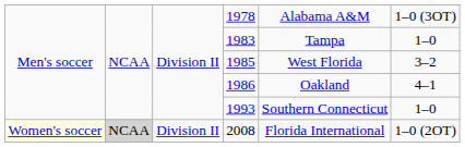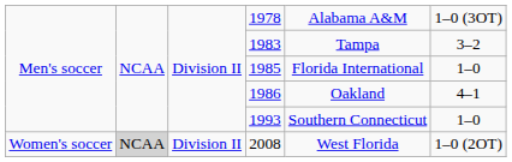1983 | column 6: 1–0 -> 3–2
1985 | column 5: West Florida -> Florida International
1985 | column 6: 3–2 -> 1–0
2008 | column 1: lightyellow background -> no background
2008 | column 5: Florida International -> West Florida
